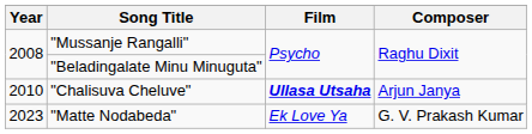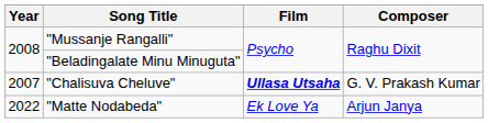"Chalisuva Cheluve" | Year: 2010 -> 2007
"Chalisuva Cheluve" | Composer: Arjun Janya -> G. V. Prakash Kumar
"Matte Nodabeda" | Year: 2023 -> 2022
"Matte Nodabeda" | Composer: G. V. Prakash Kumar -> Arjun Janya
